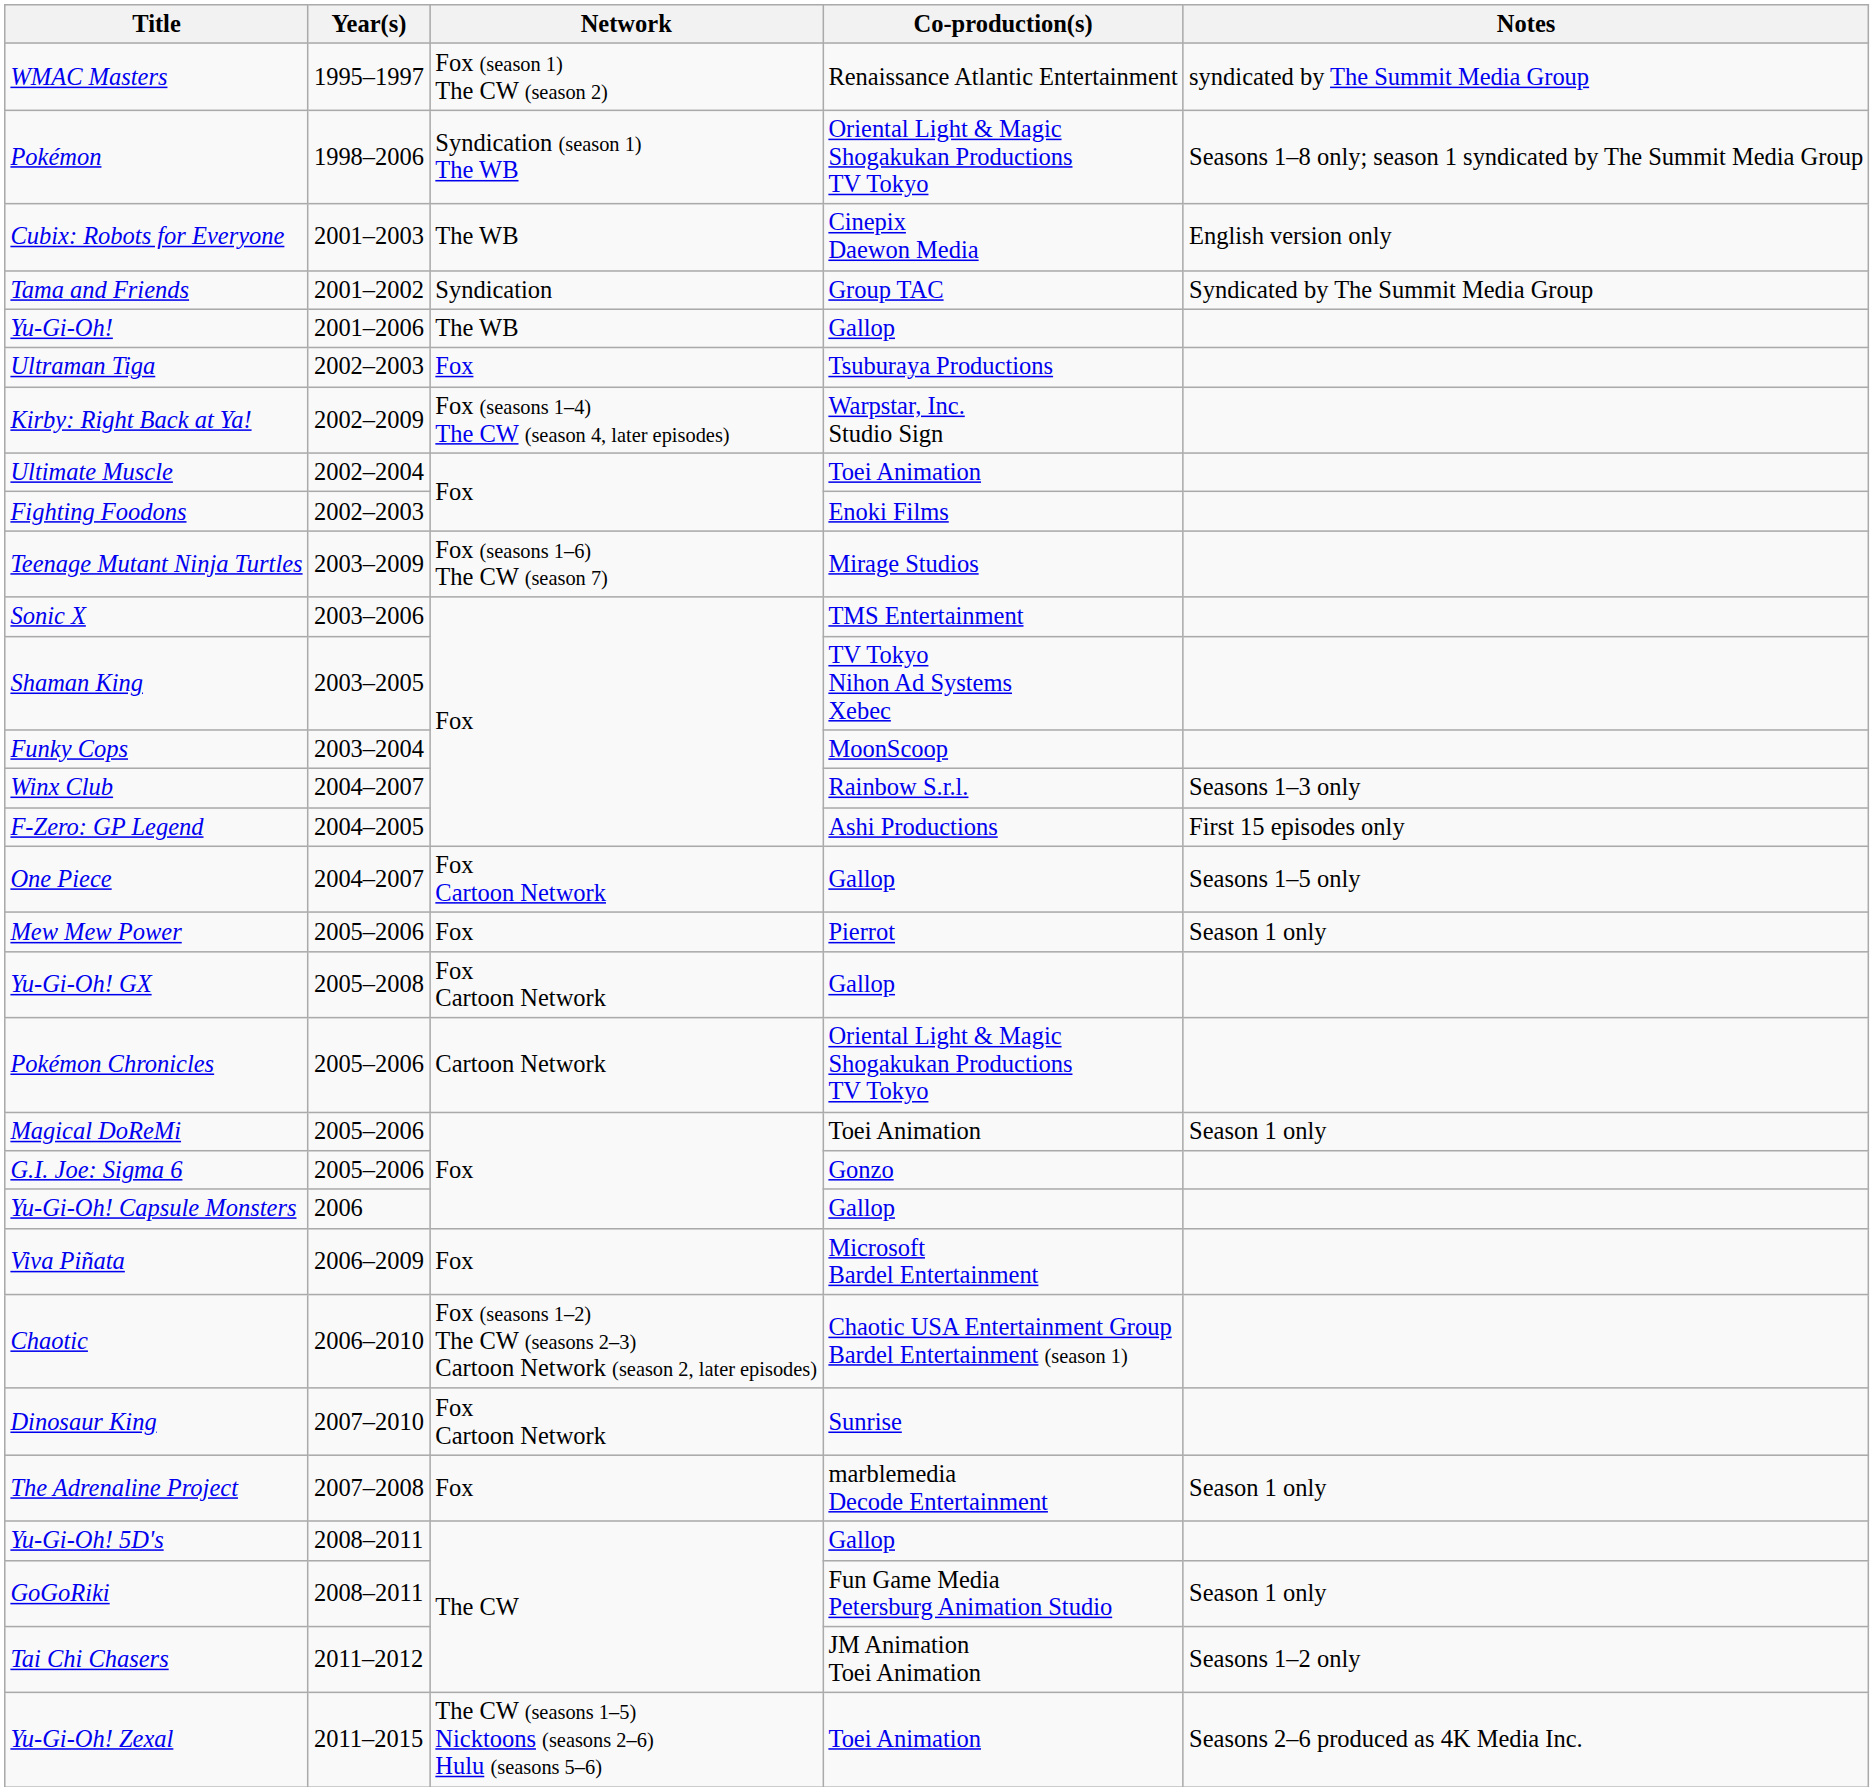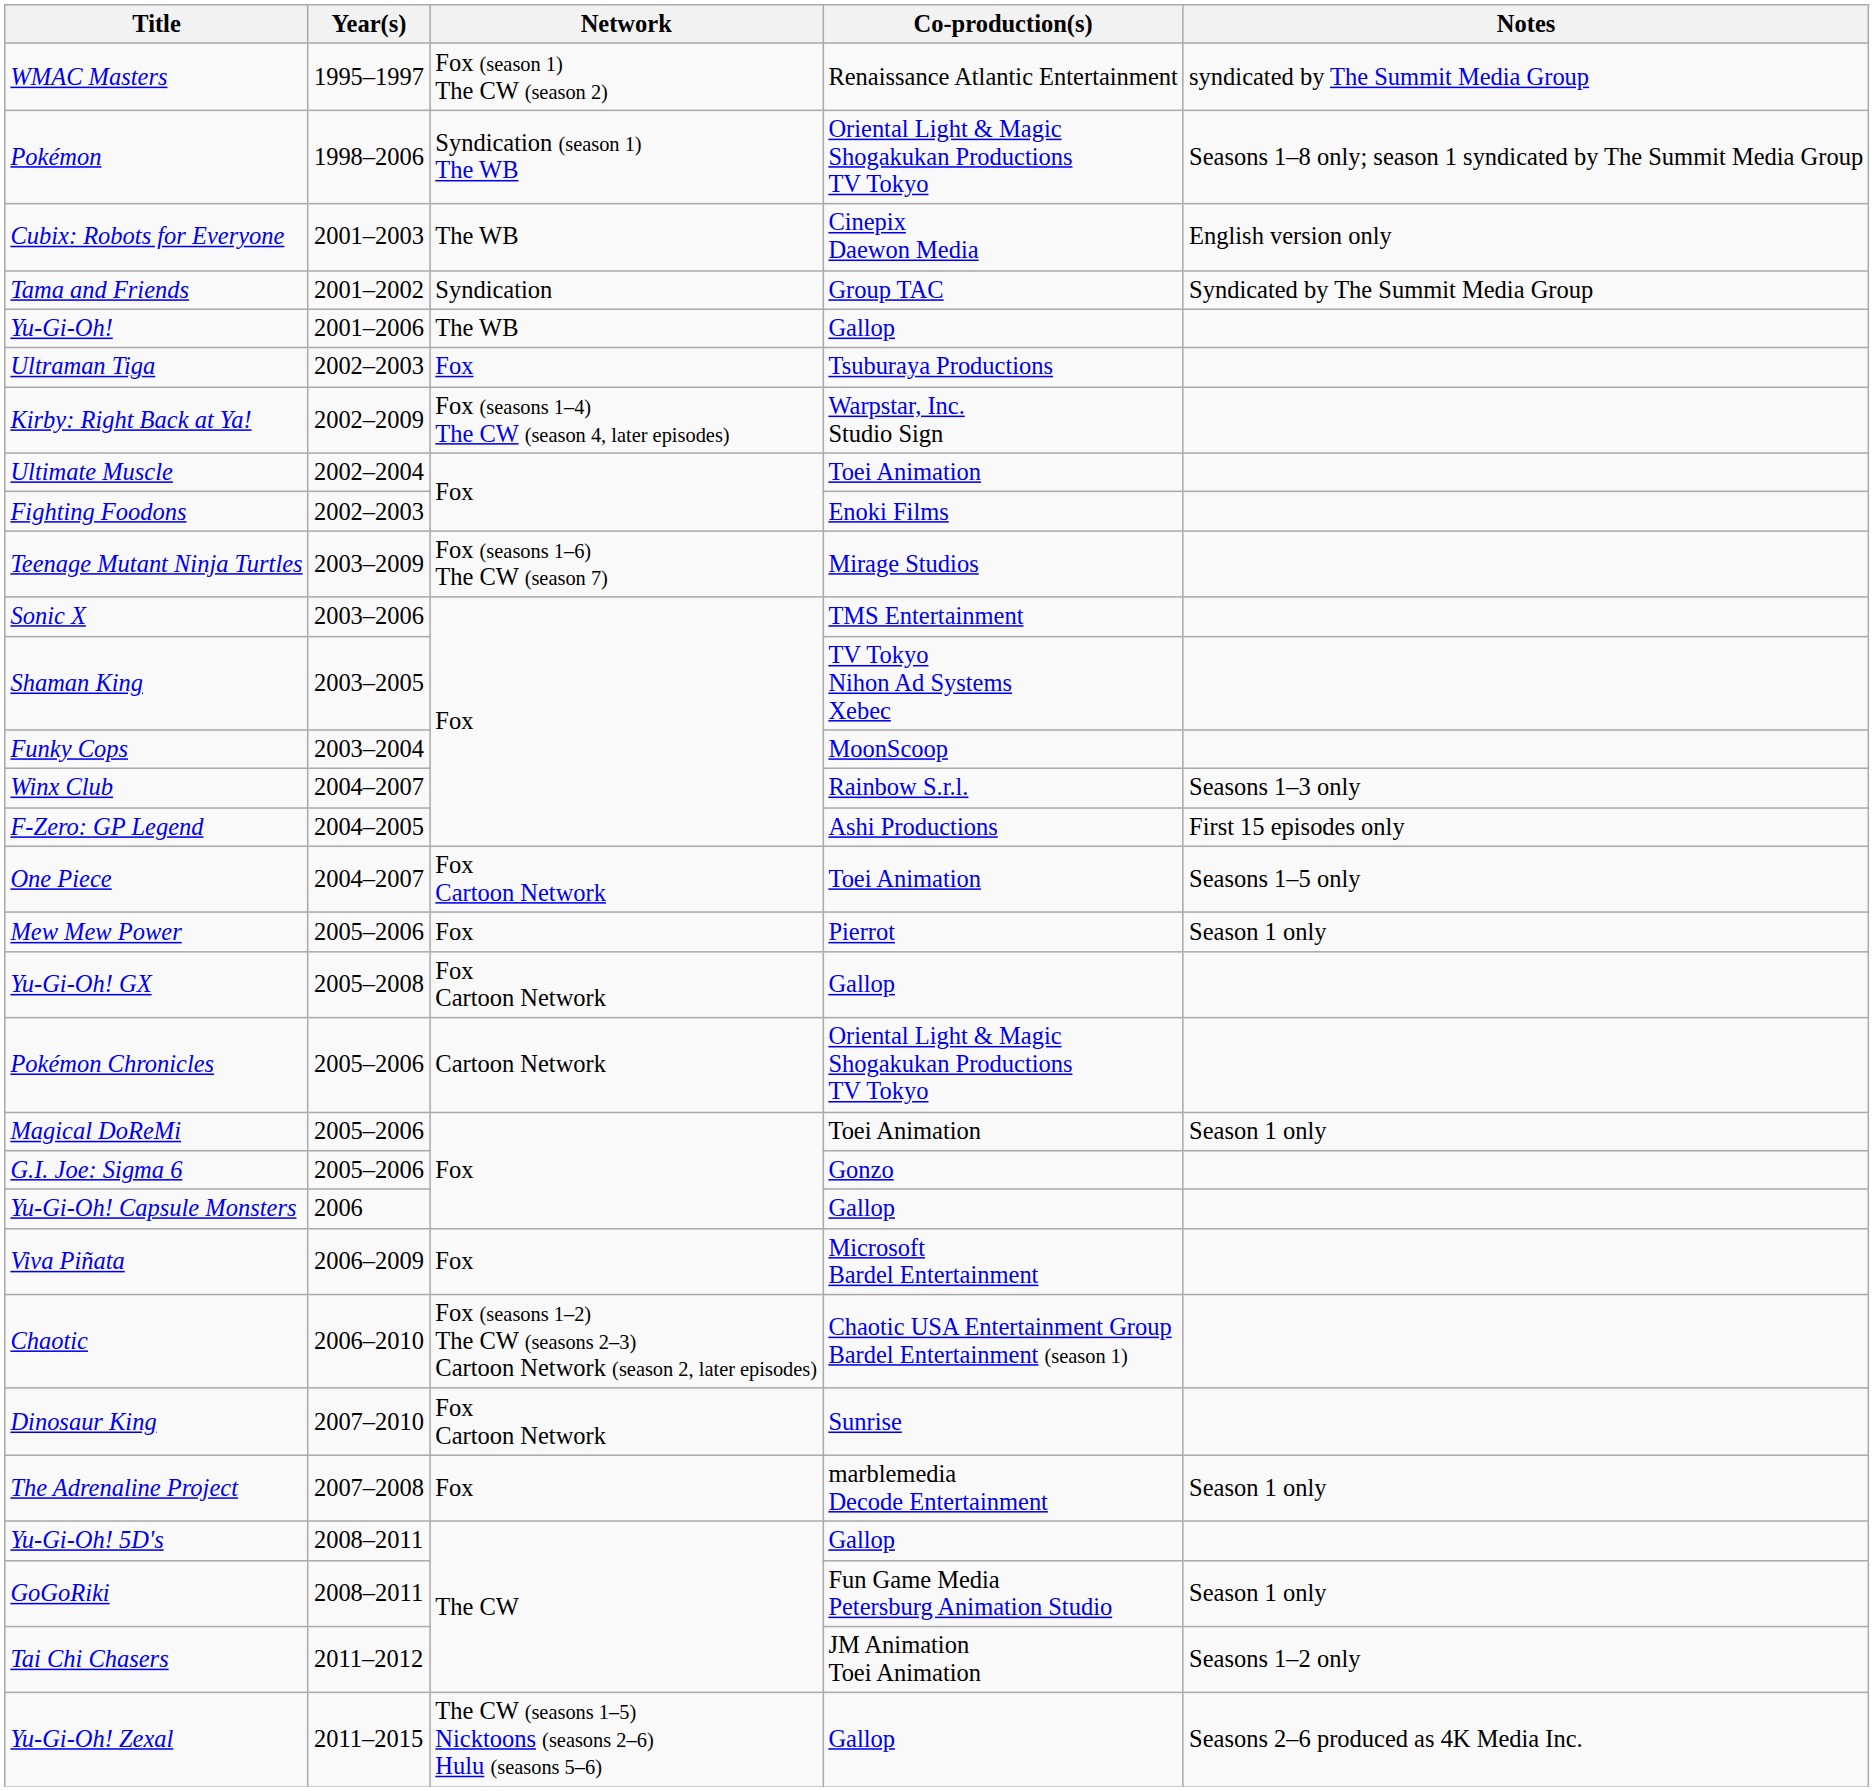One Piece | Co-production(s): Gallop -> Toei Animation
Yu-Gi-Oh! Zexal | Co-production(s): Toei Animation -> Gallop
